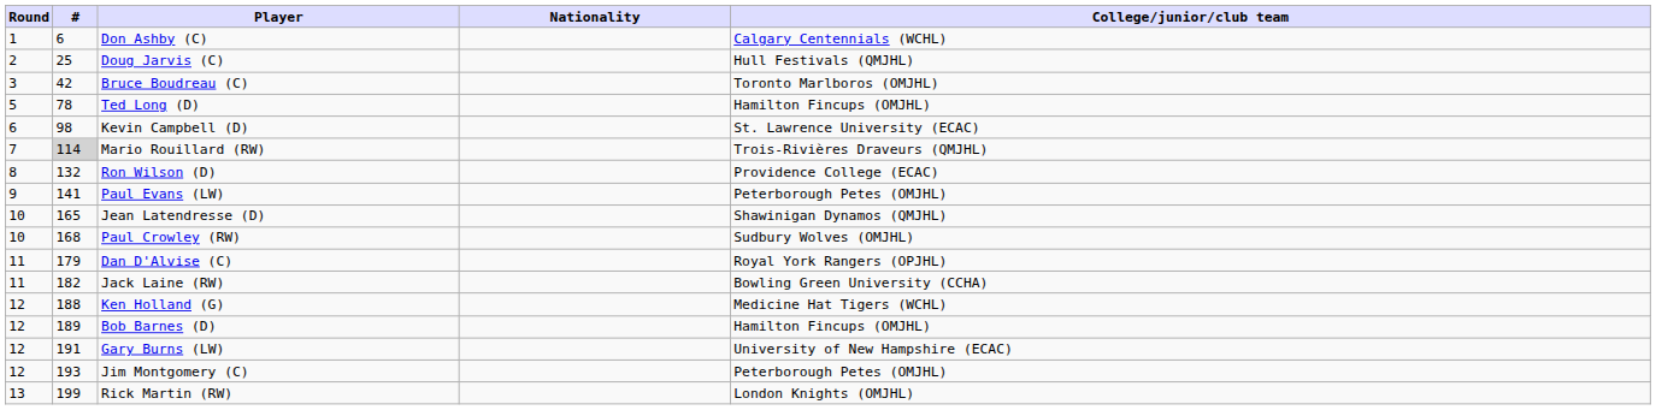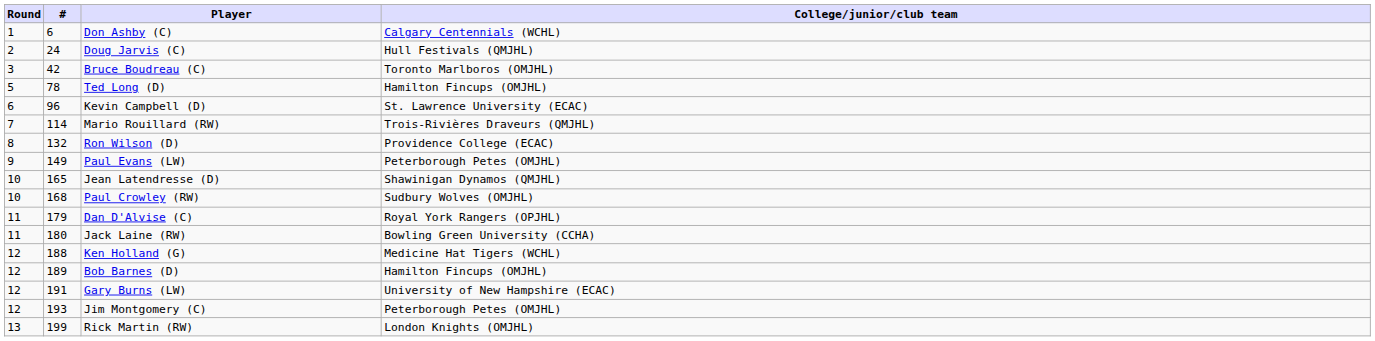- column: Nationality
Doug Jarvis (C) | #: 25 -> 24
Kevin Campbell (D) | #: 98 -> 96
Mario Rouillard (RW) | #: lightgrey background -> no background
Paul Evans (LW) | #: 141 -> 149
Jack Laine (RW) | #: 182 -> 180
